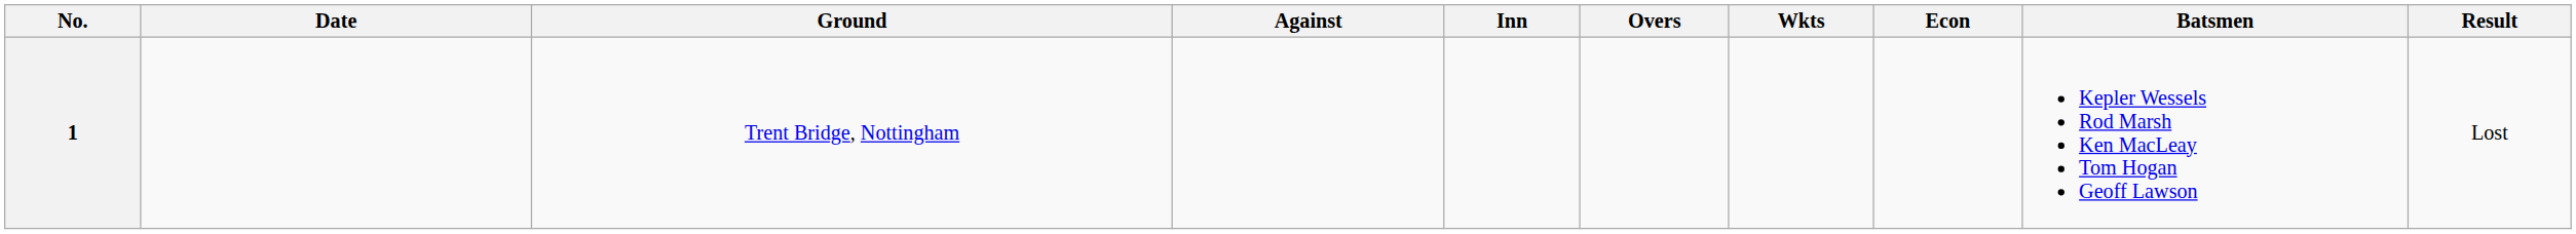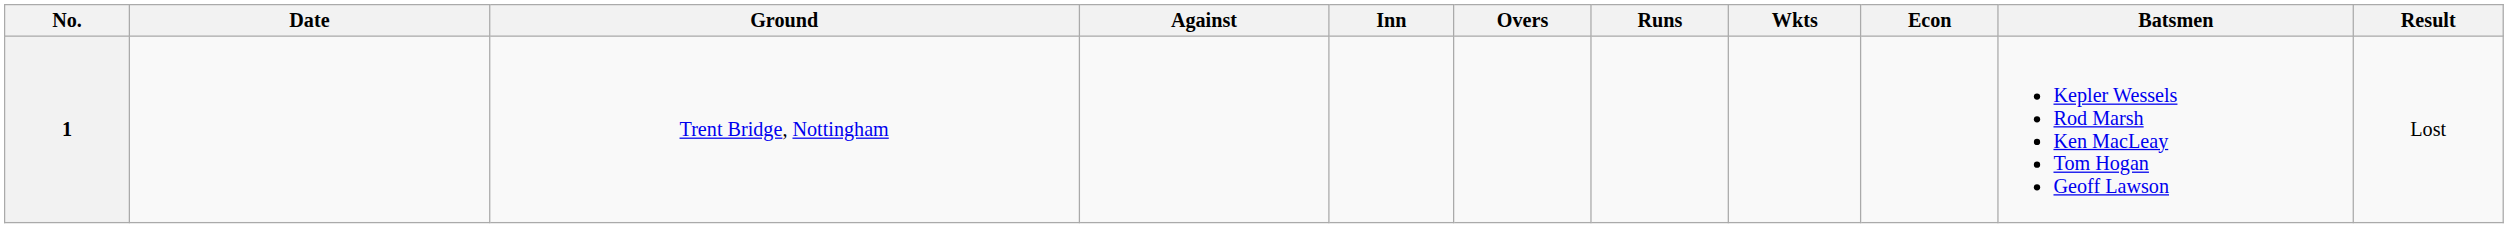+ column: Runs
